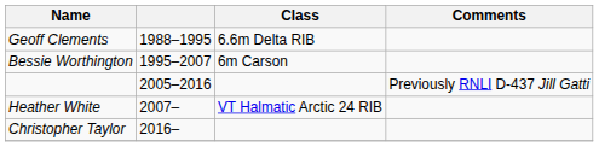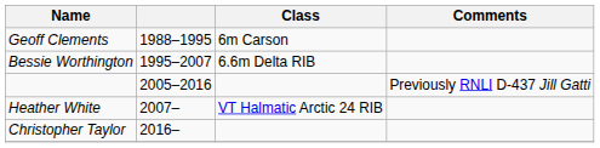Geoff Clements | Class: 6.6m Delta RIB -> 6m Carson
Bessie Worthington | Class: 6m Carson -> 6.6m Delta RIB
